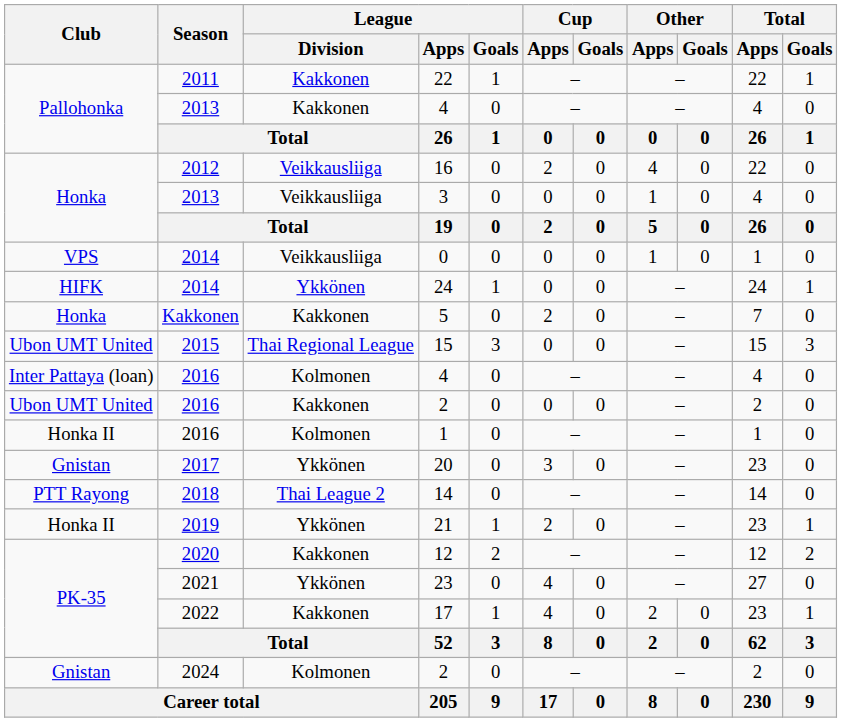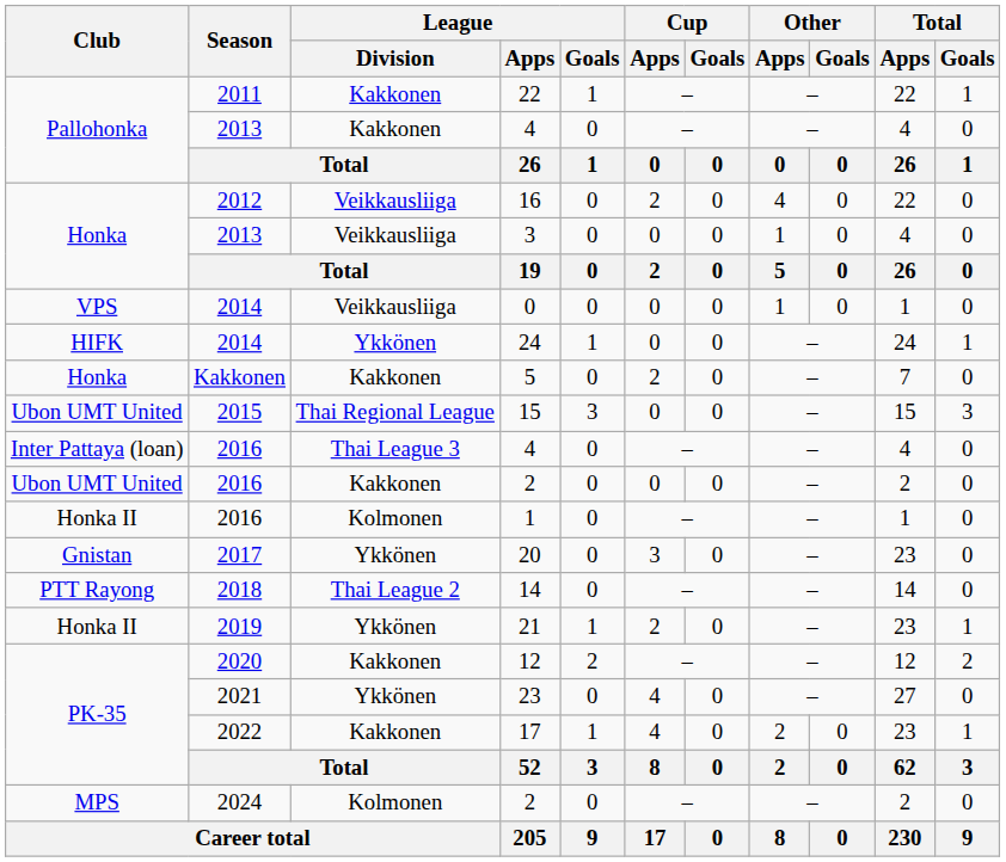2016 / 4 | League / Division: Kolmonen -> Thai League 3
2024 / 2 | Club: Gnistan -> MPS
